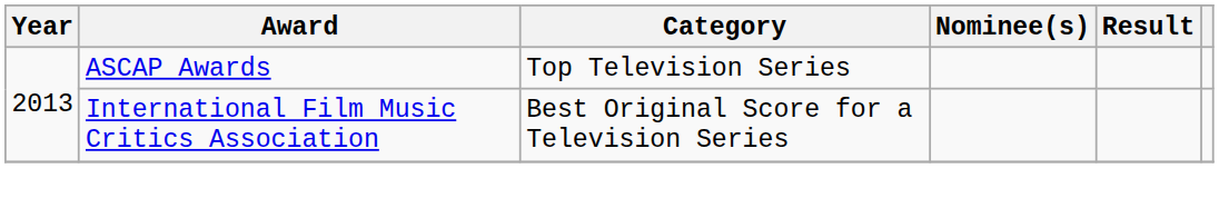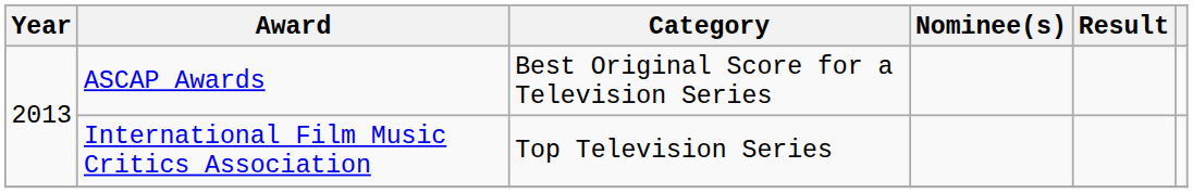ASCAP Awards | Category: Top Television Series -> Best Original Score for a Television Series
International Film Music Critics Association | Category: Best Original Score for a Television Series -> Top Television Series
